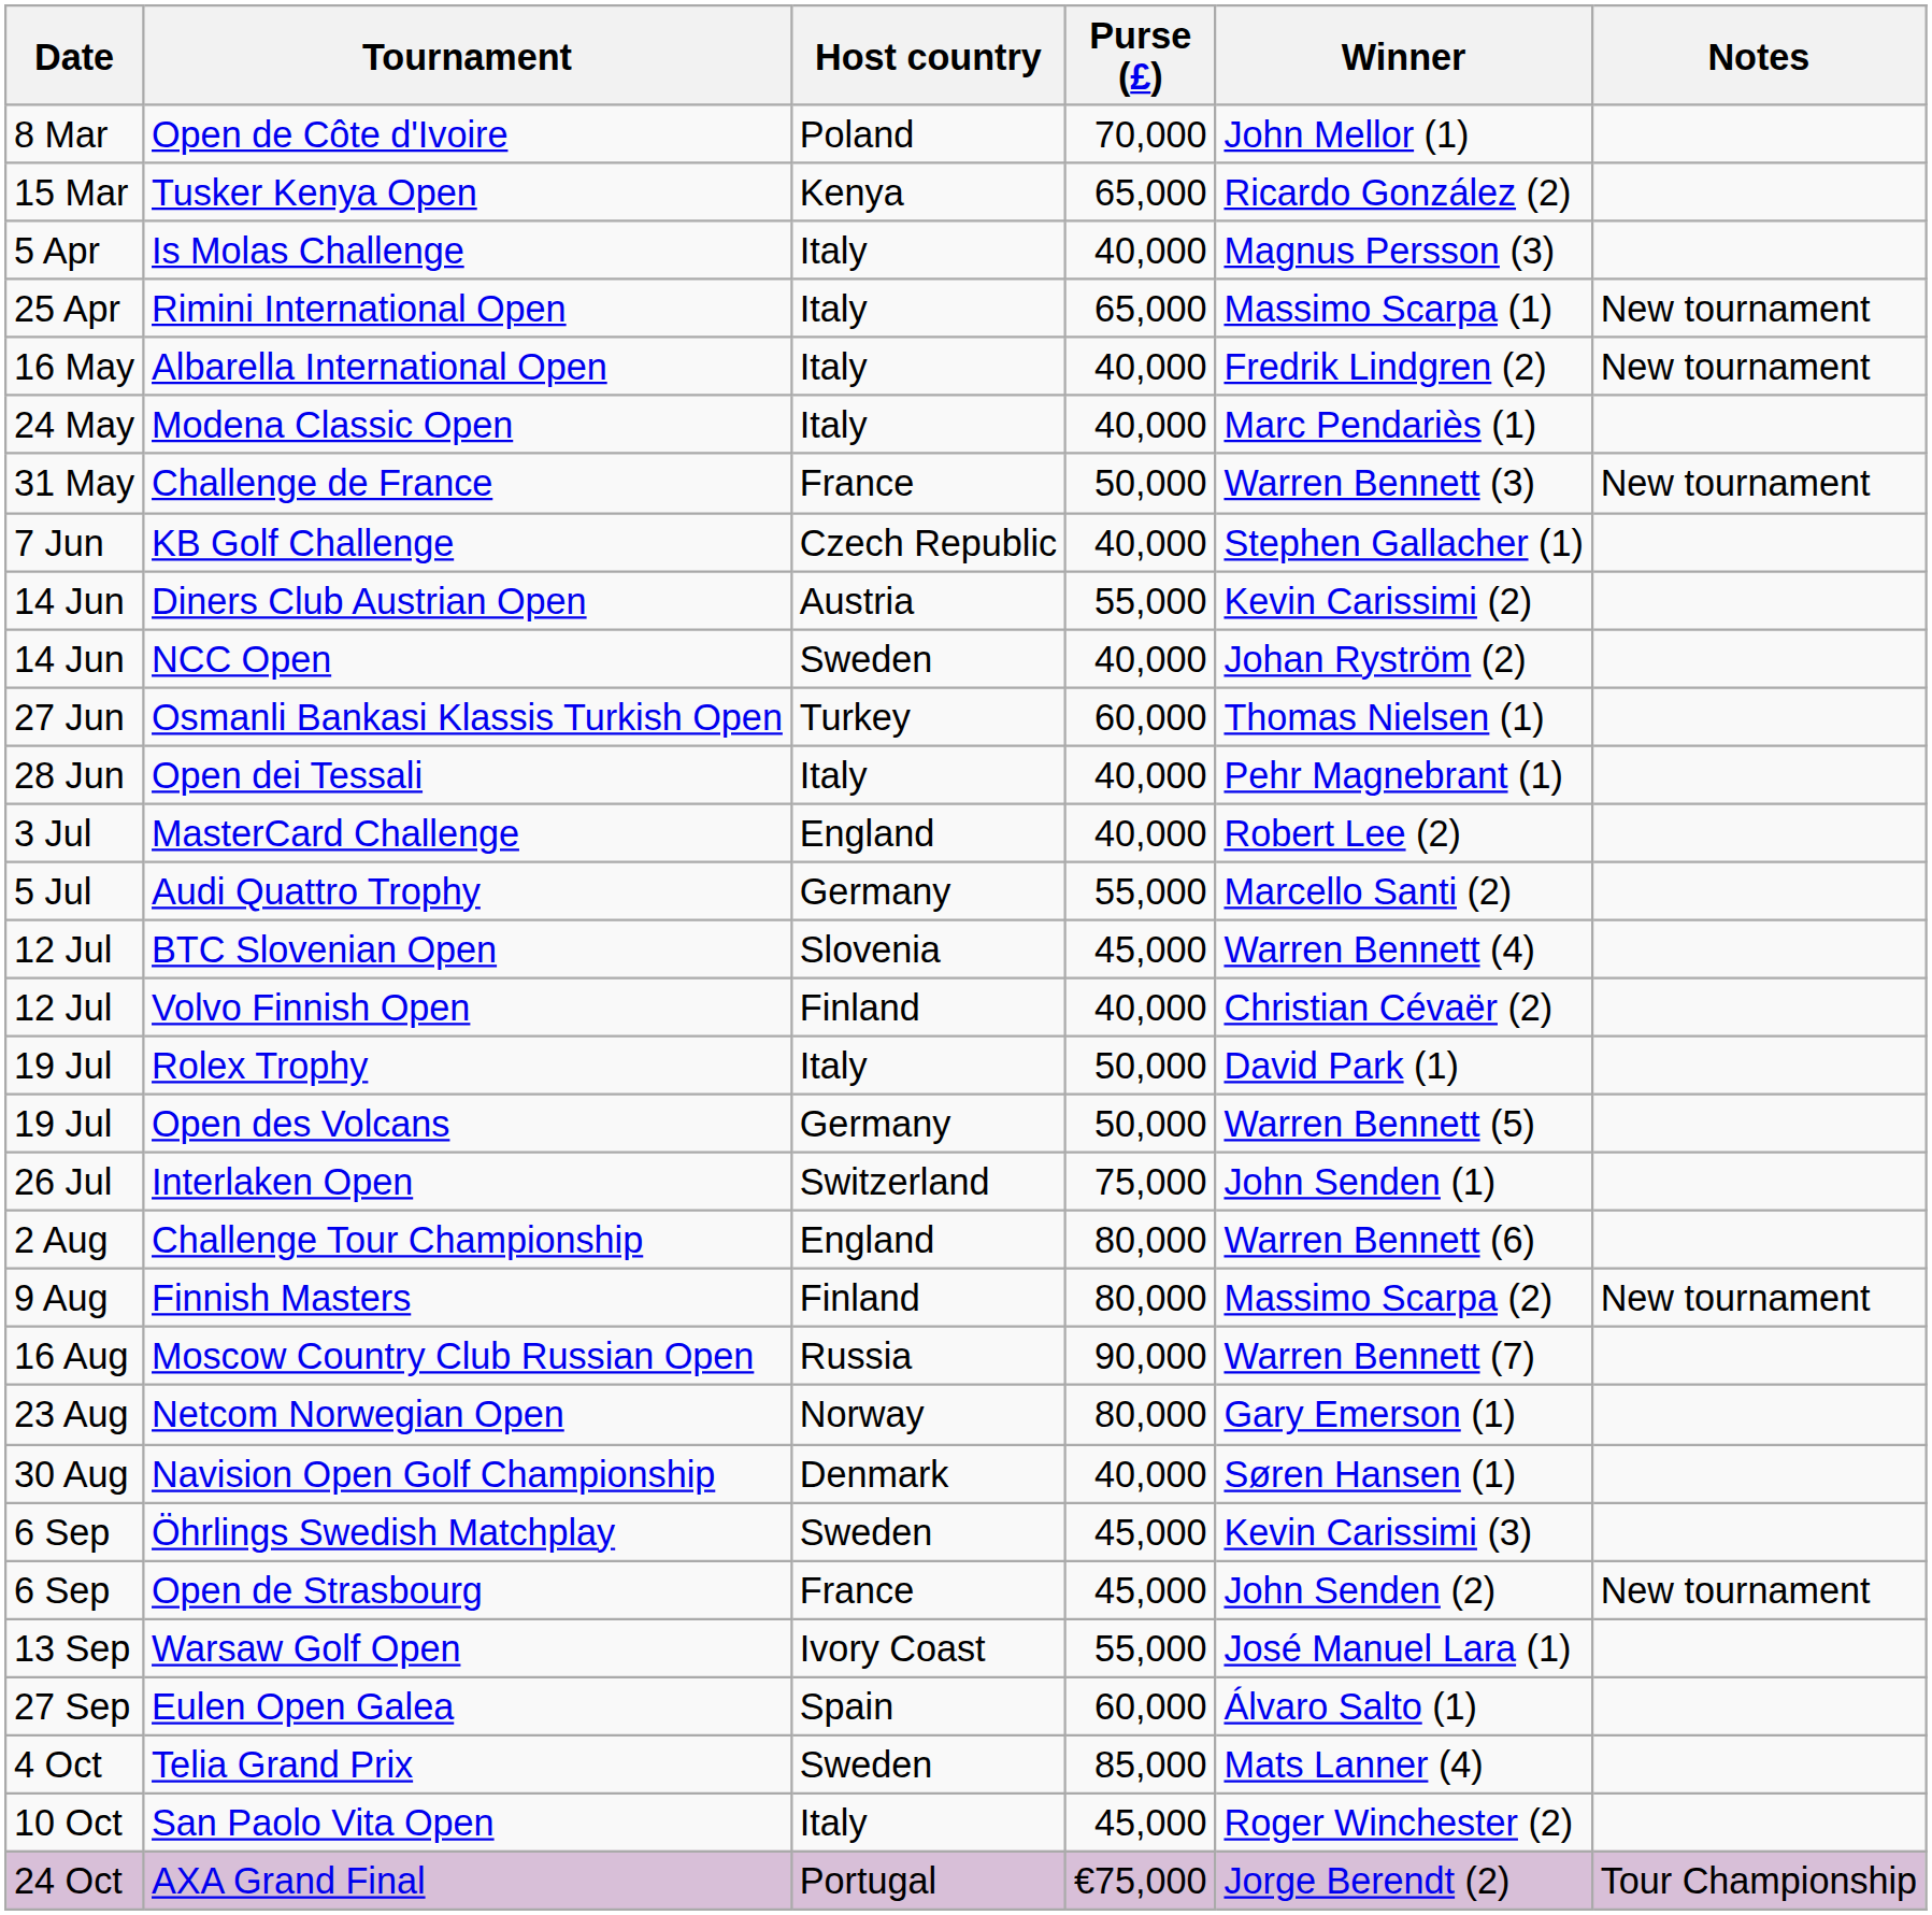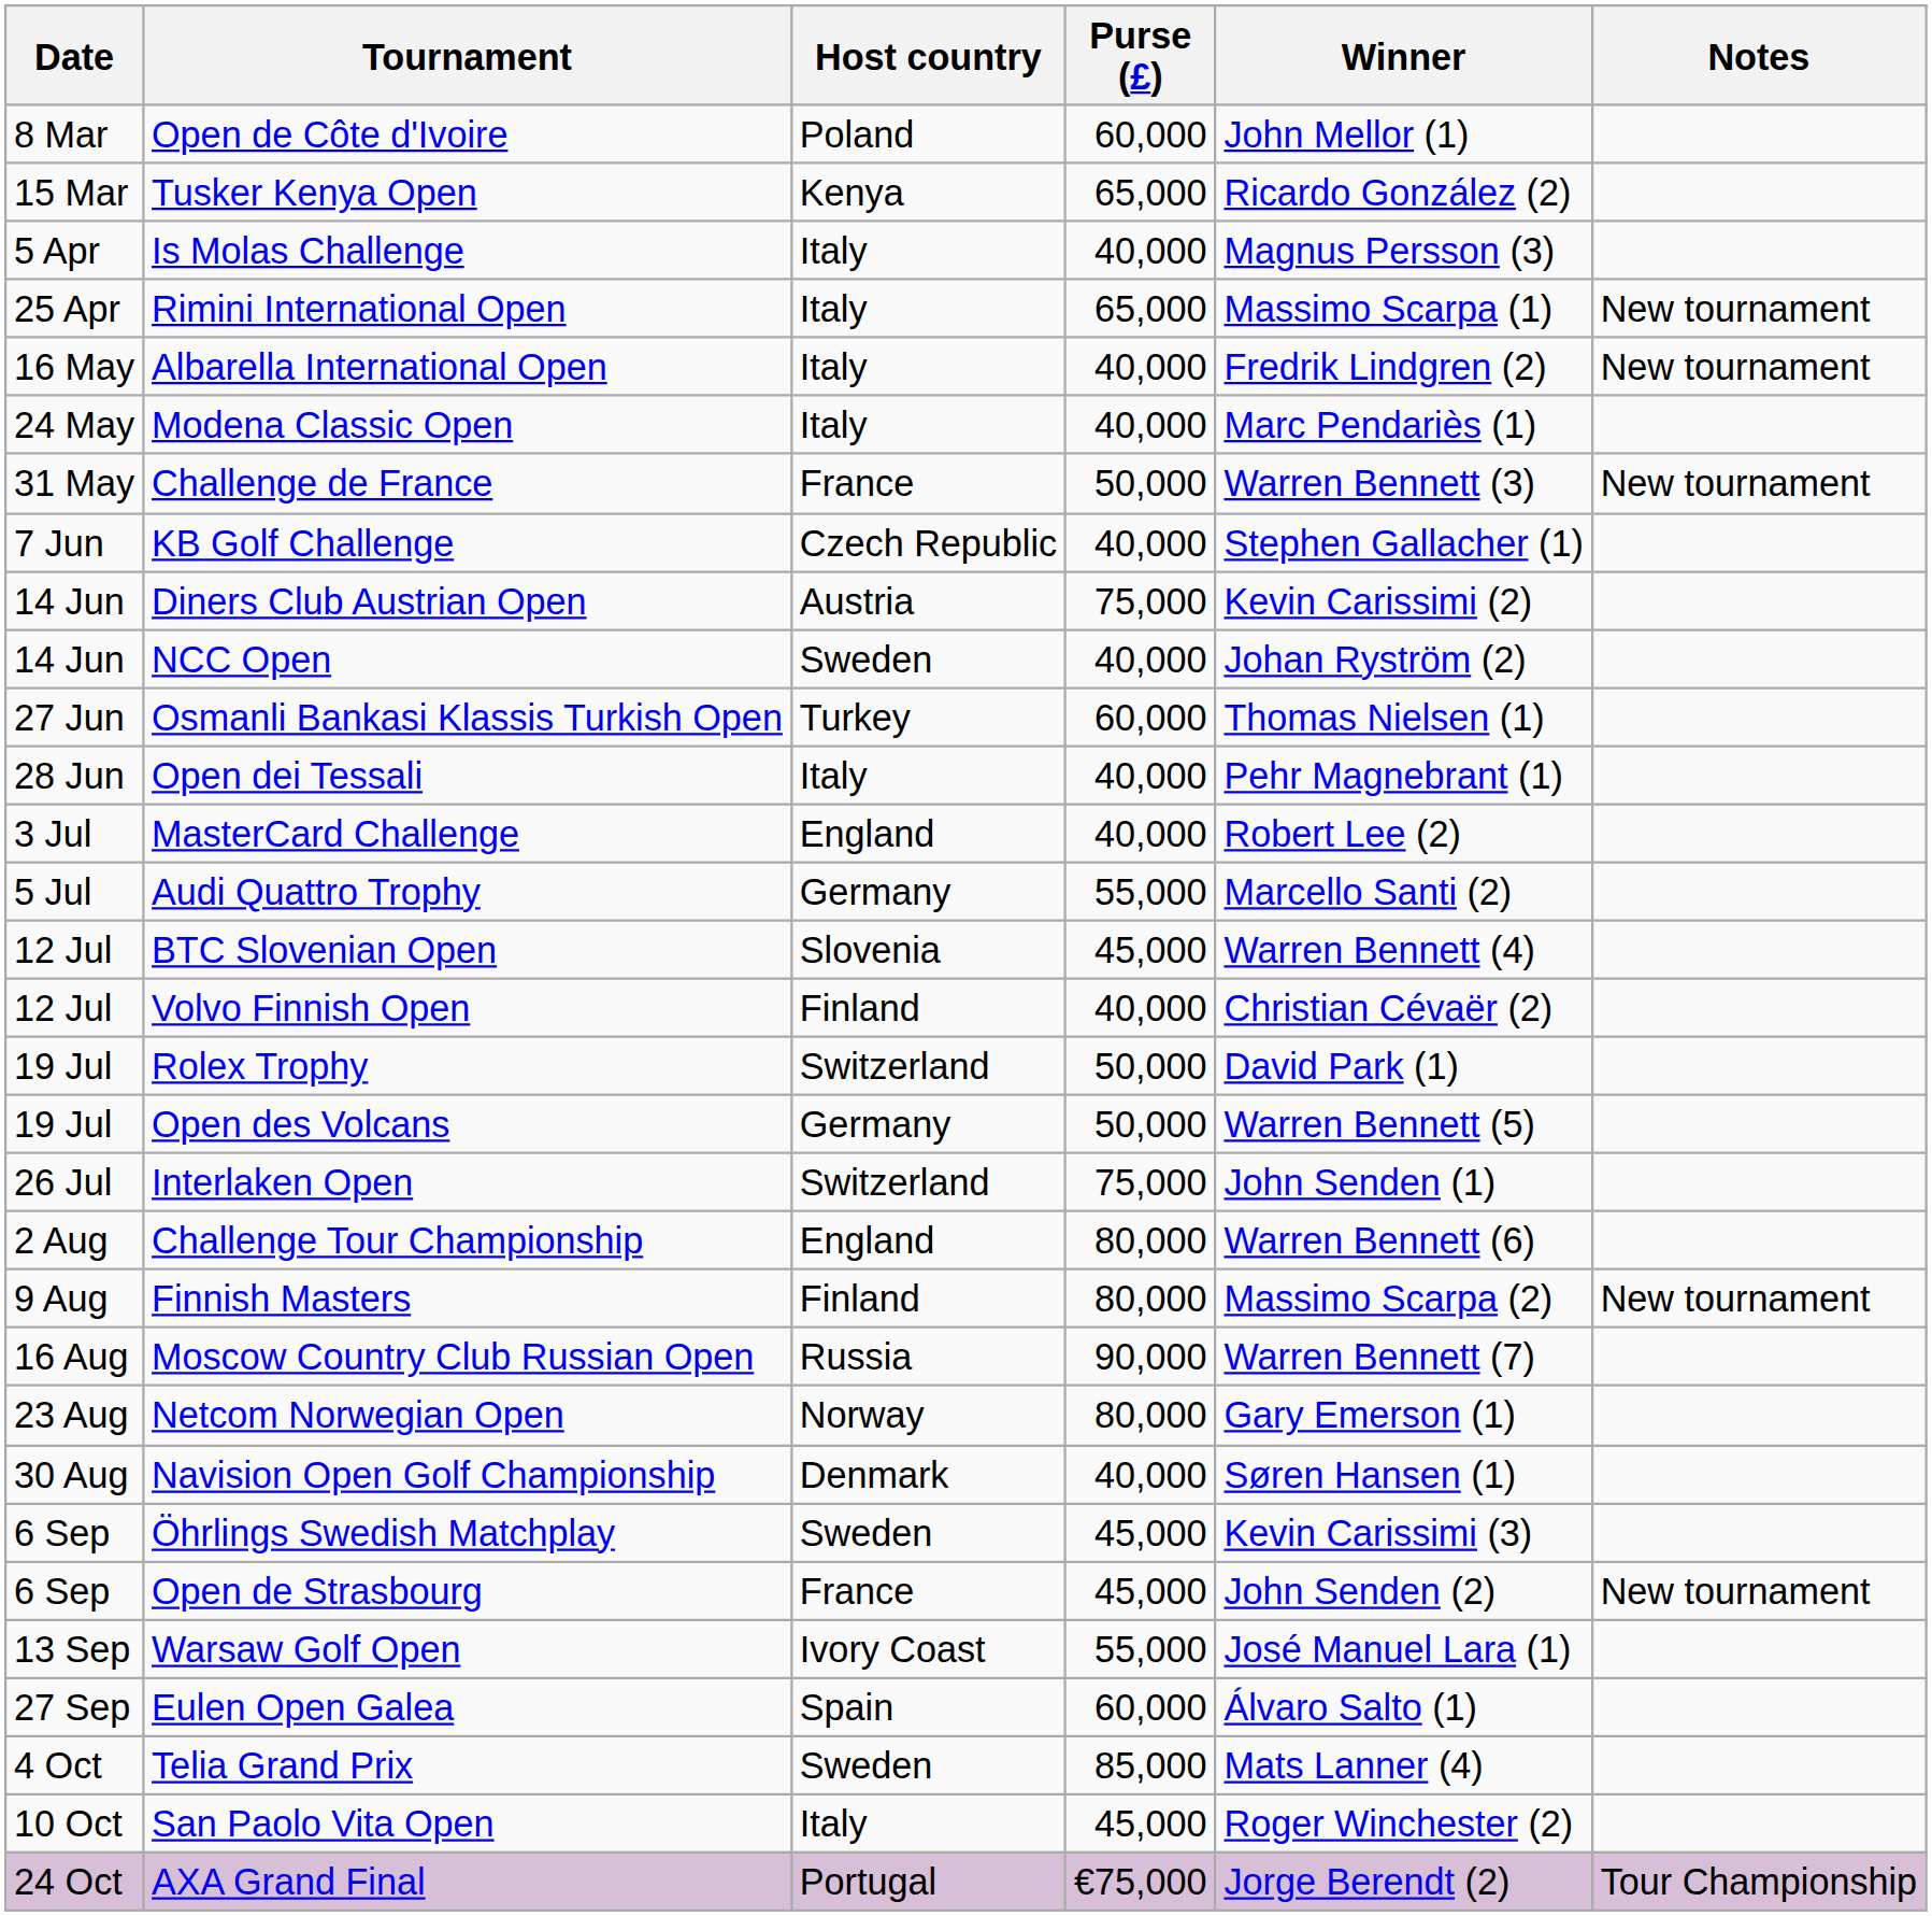Open de Côte d'Ivoire | Purse (£): 70,000 -> 60,000
Diners Club Austrian Open | Purse (£): 55,000 -> 75,000
Rolex Trophy | Host country: Italy -> Switzerland
